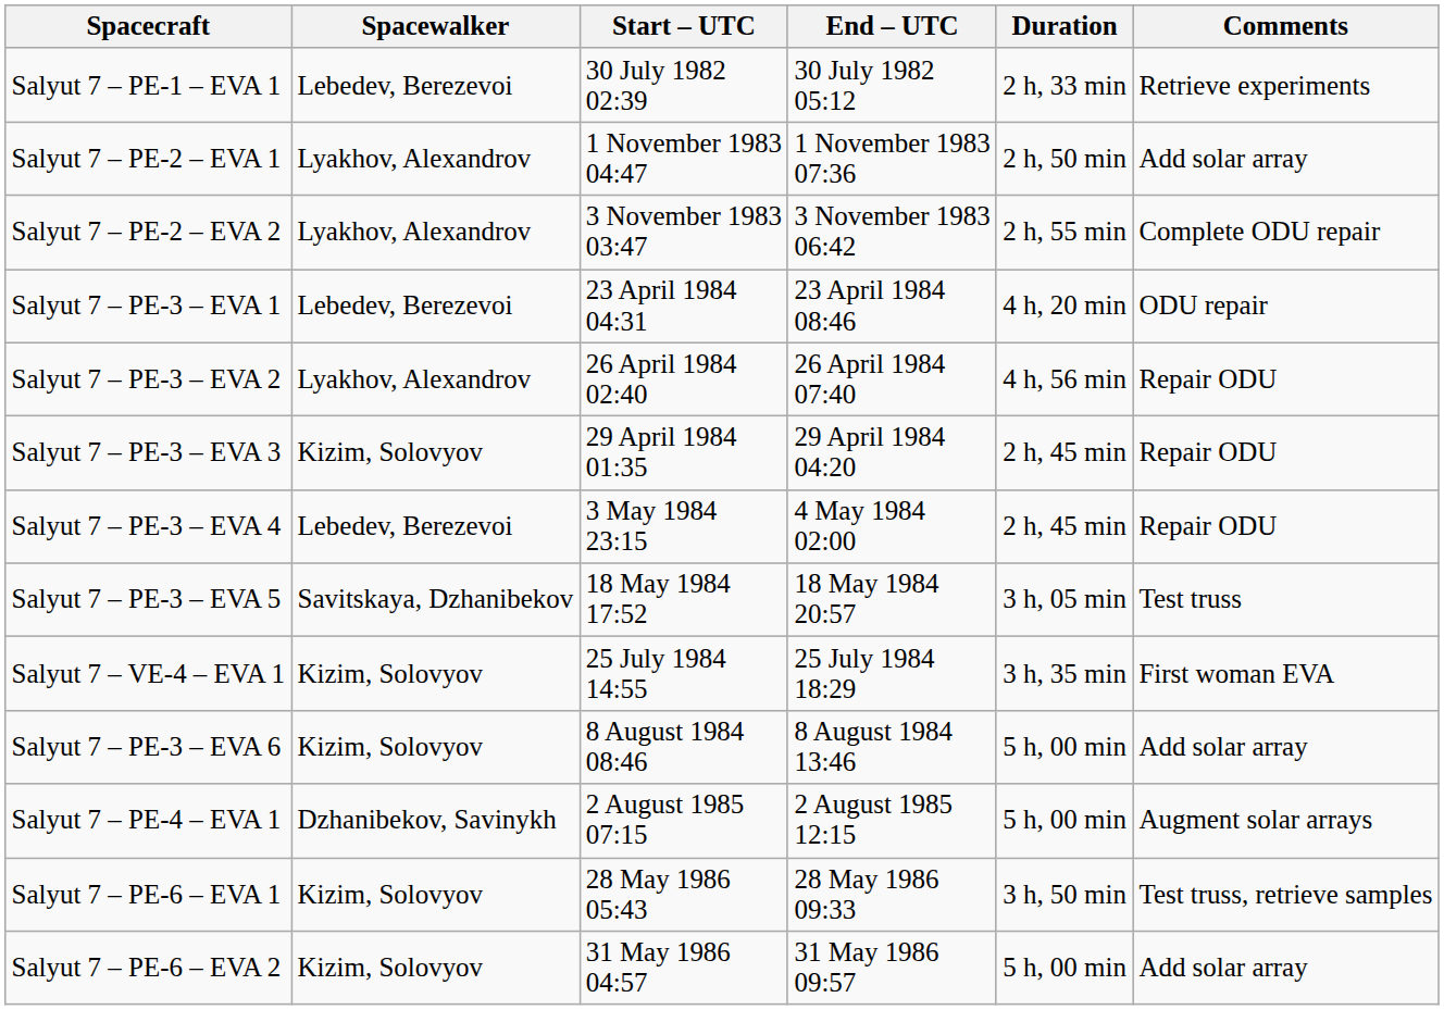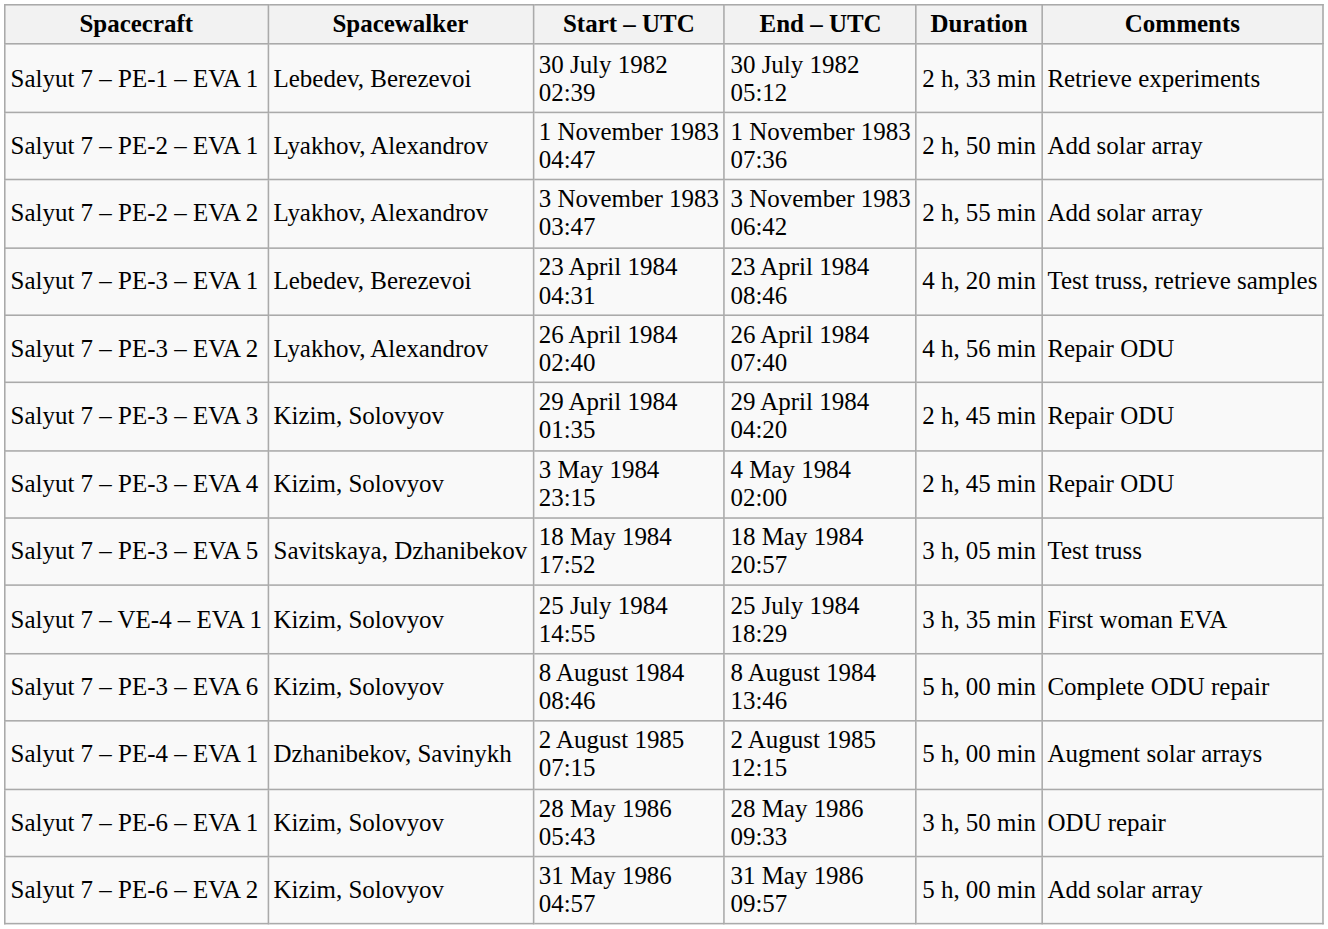Salyut 7 – PE-2 – EVA 2 | Comments: Complete ODU repair -> Add solar array
Salyut 7 – PE-3 – EVA 1 | Comments: ODU repair -> Test truss, retrieve samples
Salyut 7 – PE-3 – EVA 4 | Spacewalker: Lebedev, Berezevoi -> Kizim, Solovyov
Salyut 7 – PE-3 – EVA 6 | Comments: Add solar array -> Complete ODU repair
Salyut 7 – PE-6 – EVA 1 | Comments: Test truss, retrieve samples -> ODU repair
